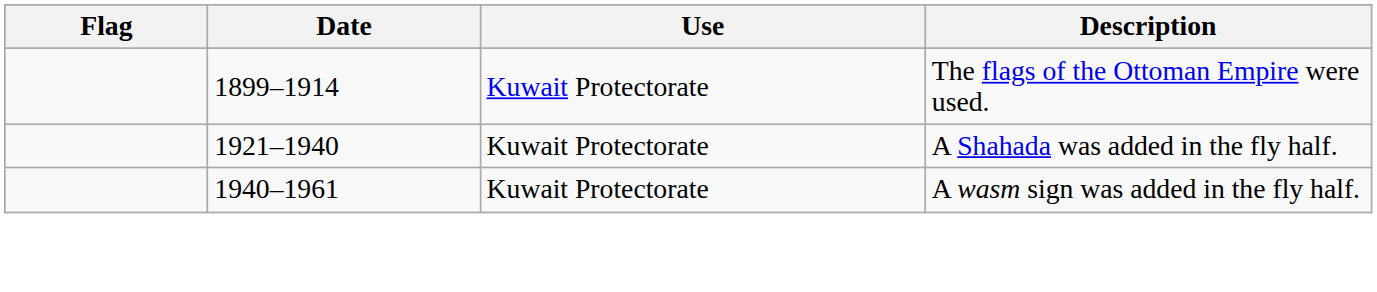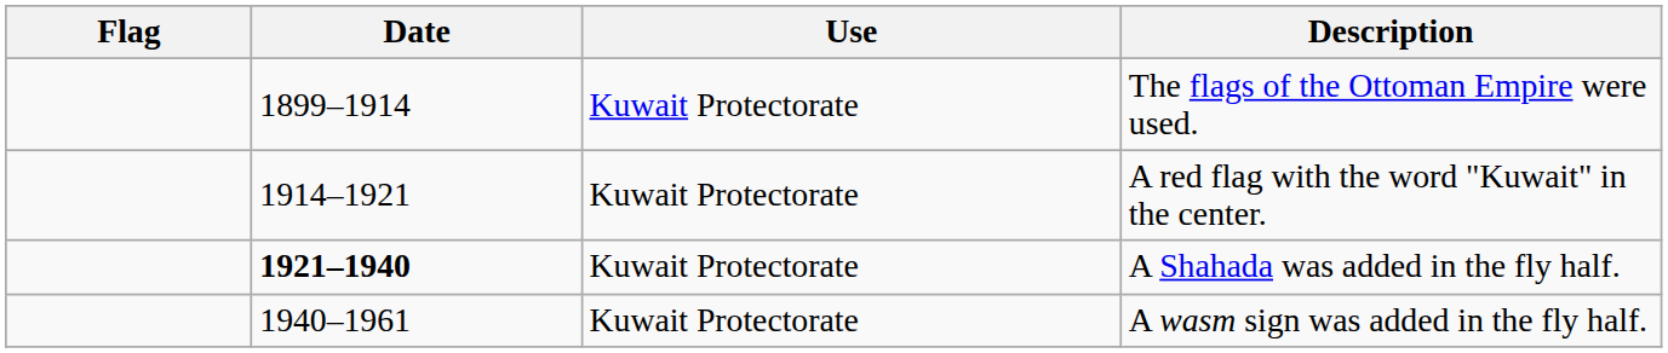+ row: 1914–1921 | Kuwait Protectorate | A red flag with the word "Kuwait" in the center.
A Shahada was added in the fly half. | Date: normal -> bold
